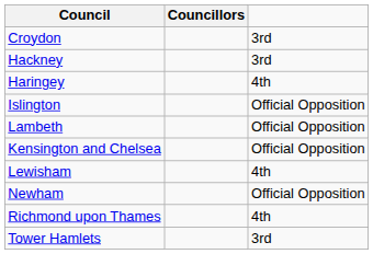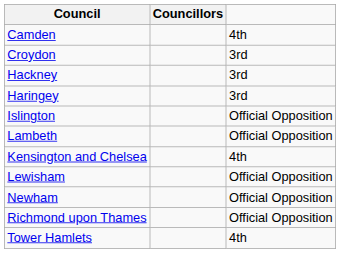+ row: Camden | 4th
Haringey | column 3: 4th -> 3rd
Kensington and Chelsea | column 3: Official Opposition -> 4th
Lewisham | column 3: 4th -> Official Opposition
Richmond upon Thames | column 3: 4th -> Official Opposition
Tower Hamlets | column 3: 3rd -> 4th
